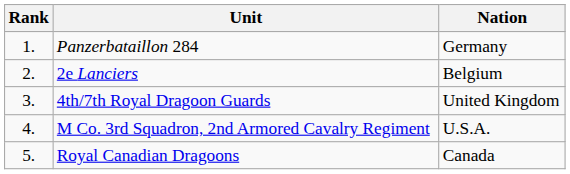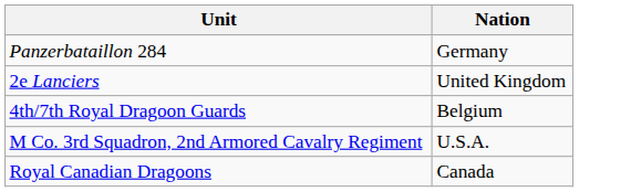- column: Rank | 1. | 2. | 3. | 4. | 5.
2e Lanciers | Nation: Belgium -> United Kingdom
4th/7th Royal Dragoon Guards | Nation: United Kingdom -> Belgium
